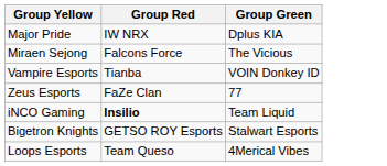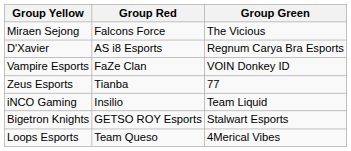- row: Major Pride | IW NRX | Dplus KIA
+ row: D'Xavier | AS i8 Esports | Regnum Carya Bra Esports
Vampire Esports | Group Red: Tianba -> FaZe Clan
Zeus Esports | Group Red: FaZe Clan -> Tianba
iNCO Gaming | Group Red: bold -> normal
